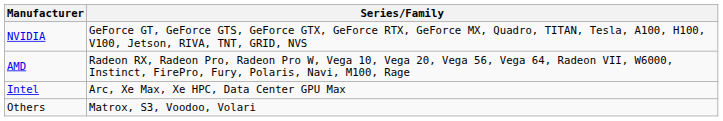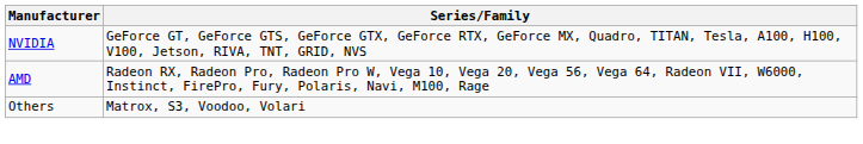- row: Intel | Arc, Xe Max, Xe HPC, Data Center GPU Max
